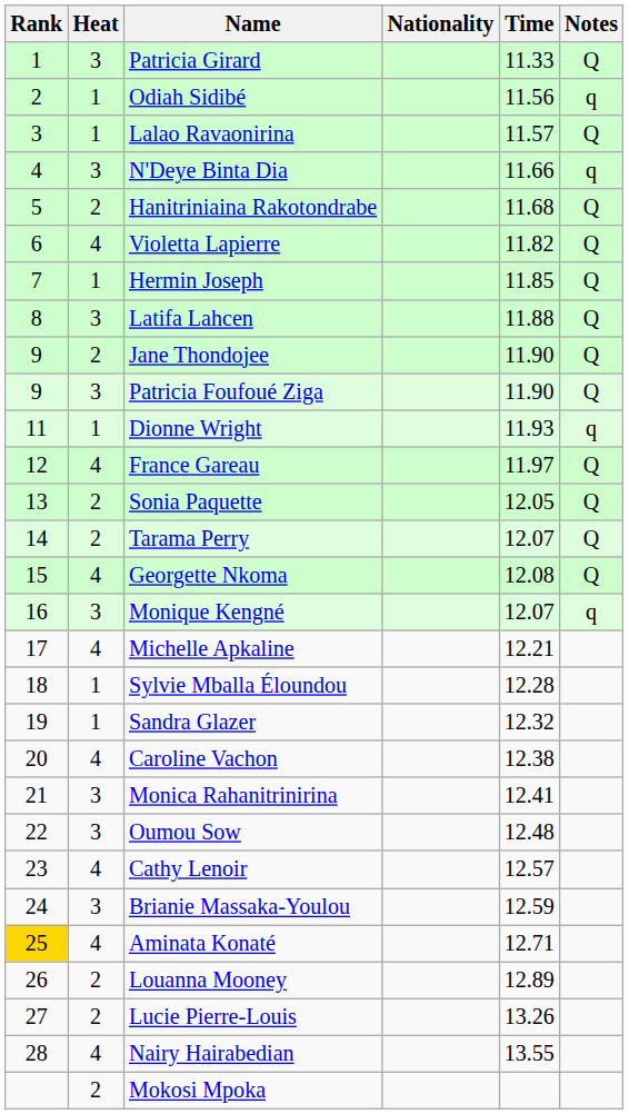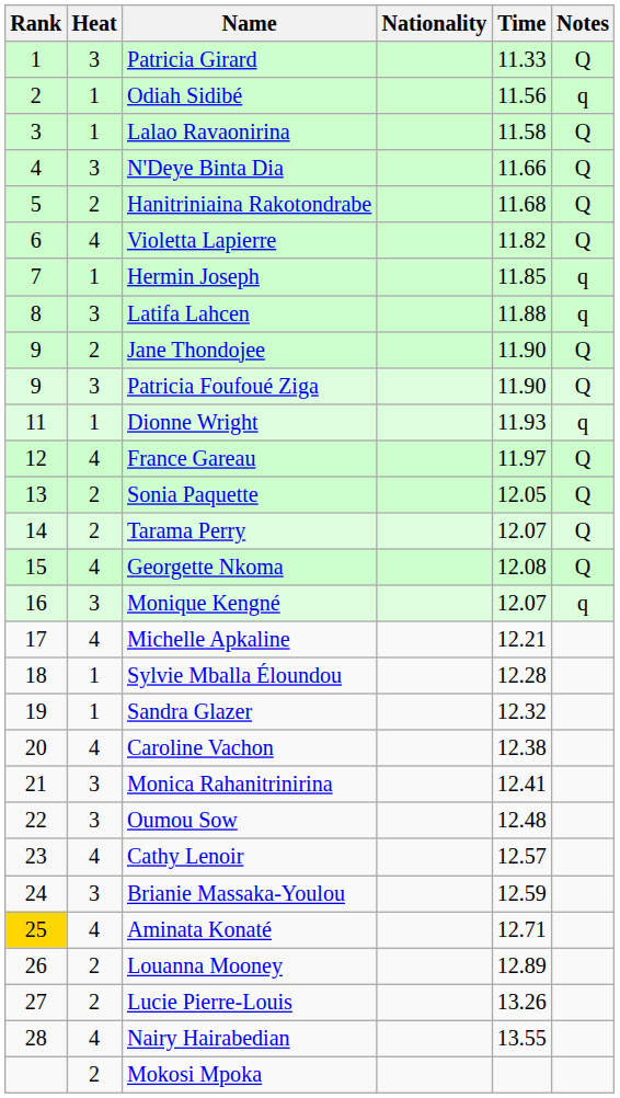Lalao Ravaonirina | Time: 11.57 -> 11.58
N'Deye Binta Dia | Notes: q -> Q
Hermin Joseph | Notes: Q -> q
Latifa Lahcen | Notes: Q -> q
